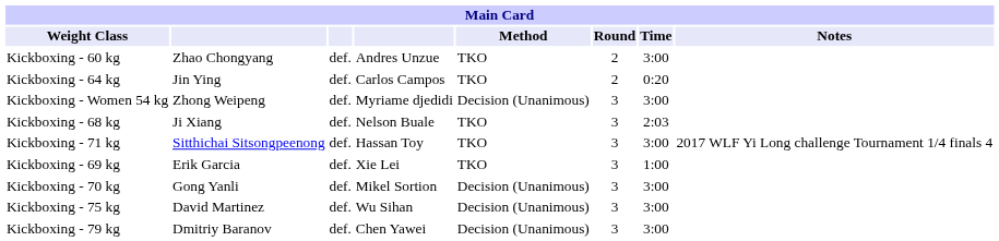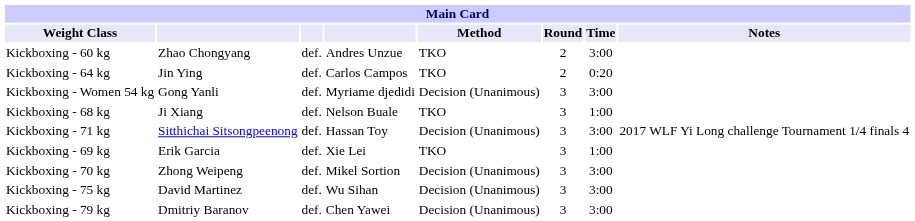Kickboxing - Women 54 kg | column 2: Zhong Weipeng -> Gong Yanli
Kickboxing - 68 kg | Time: 2:03 -> 1:00
Kickboxing - 71 kg | Method: TKO -> Decision (Unanimous)
Kickboxing - 70 kg | column 2: Gong Yanli -> Zhong Weipeng
